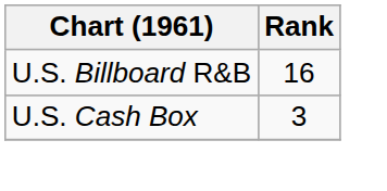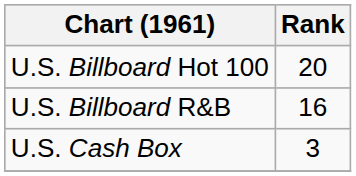+ row: U.S. Billboard Hot 100 | 20
